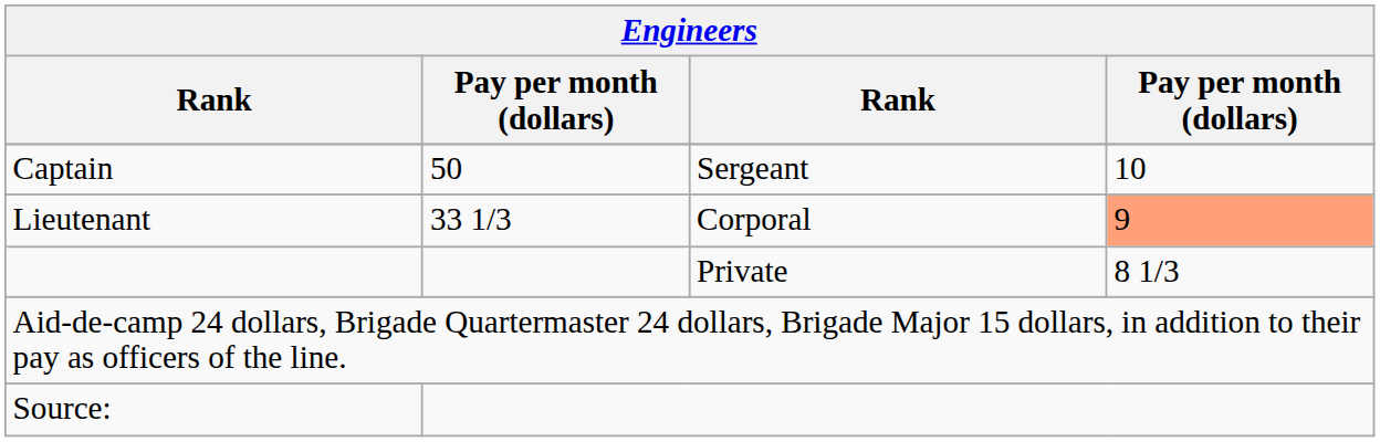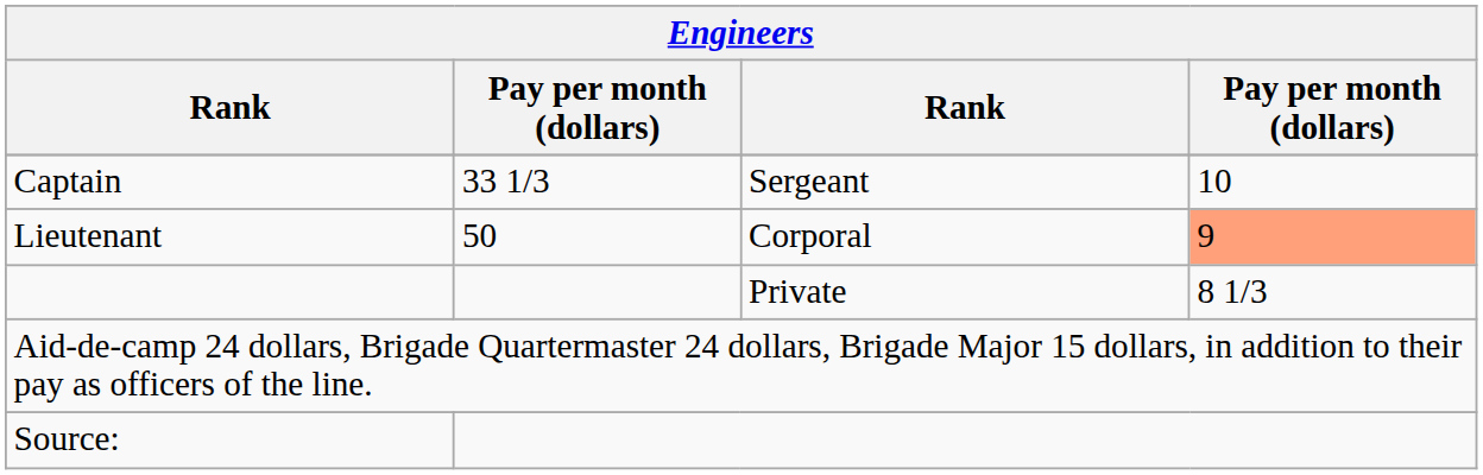Captain | column 2: 50 -> 33 1/3
Lieutenant | column 2: 33 1/3 -> 50
